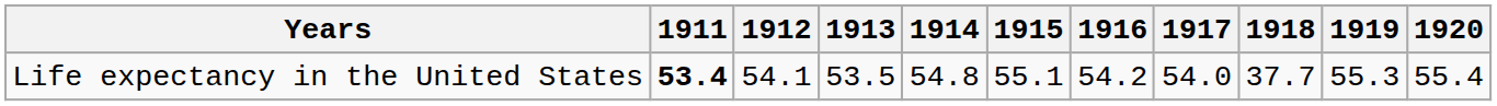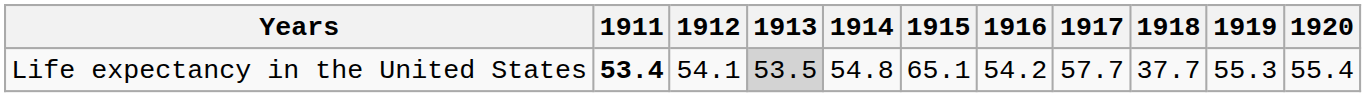Life expectancy in the United States | 1913: no background -> lightgrey background
Life expectancy in the United States | 1915: 55.1 -> 65.1
Life expectancy in the United States | 1917: 54.0 -> 57.7
